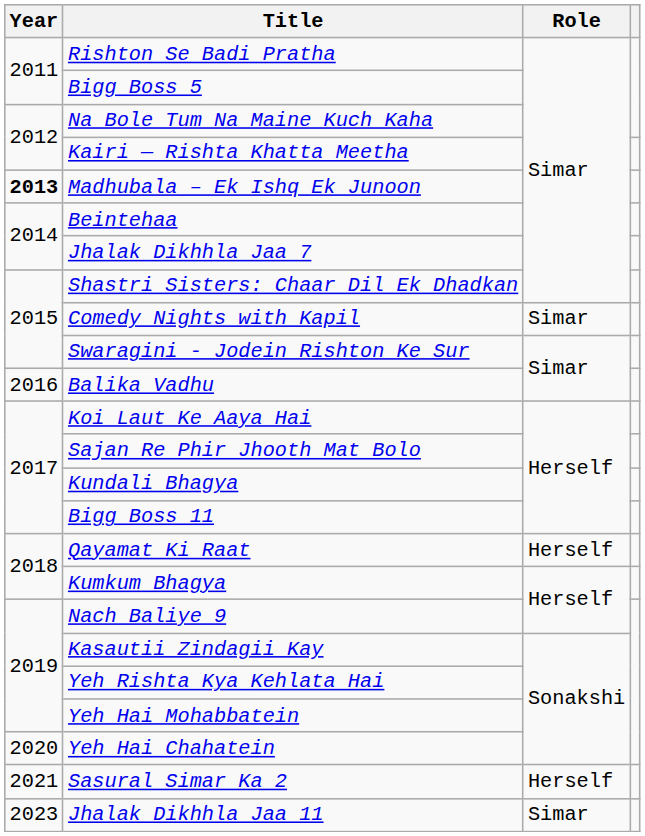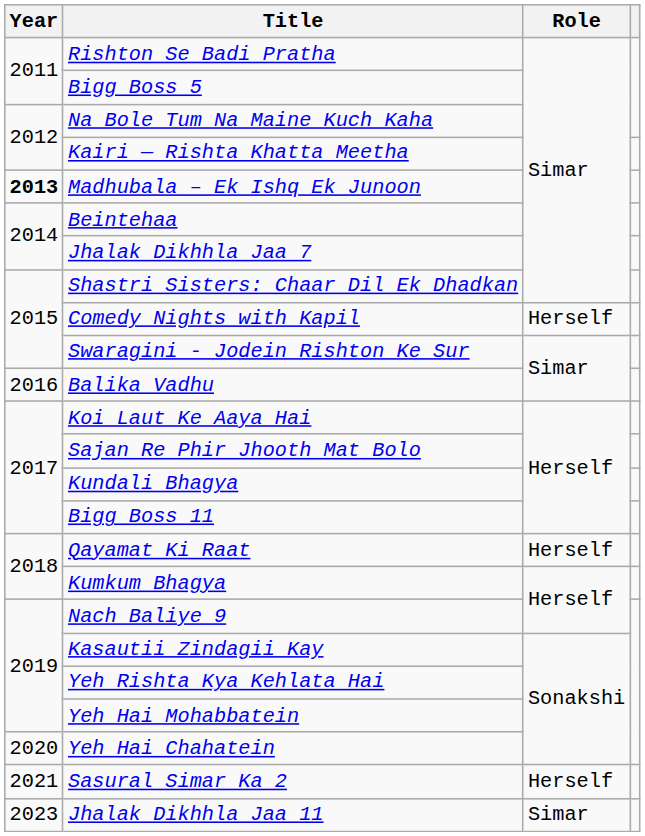Comedy Nights with Kapil | Role: Simar -> Herself
